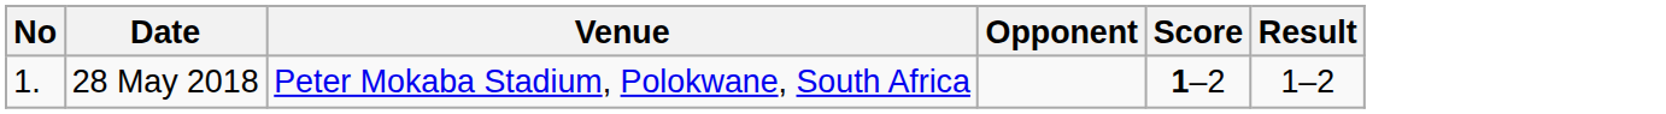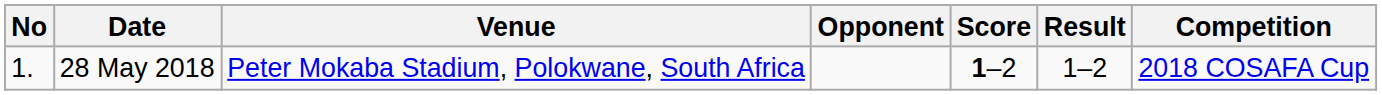+ column: Competition | 2018 COSAFA Cup
